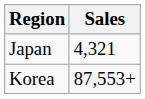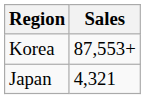rows swapped: Japan <-> Korea
